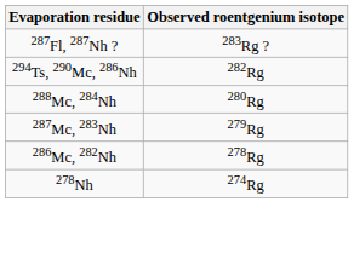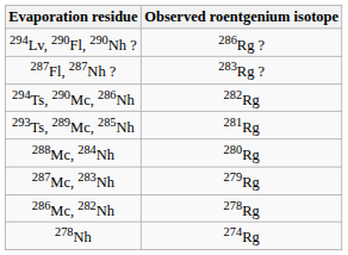+ row: 294Lv, 290Fl, 290Nh ? | 286Rg ?
+ row: 293Ts, 289Mc, 285Nh | 281Rg
